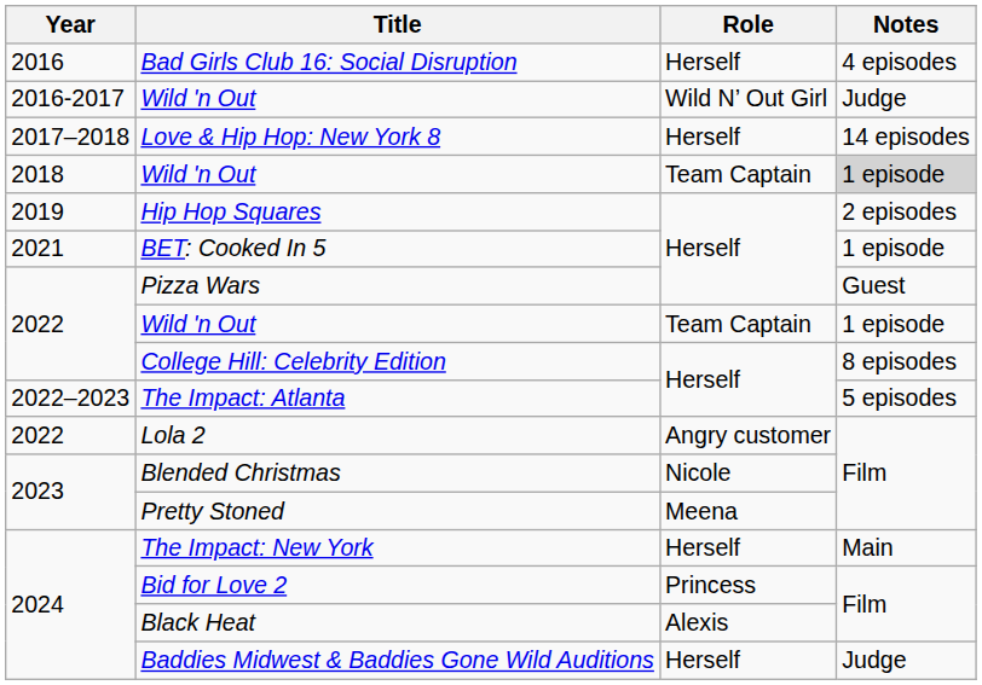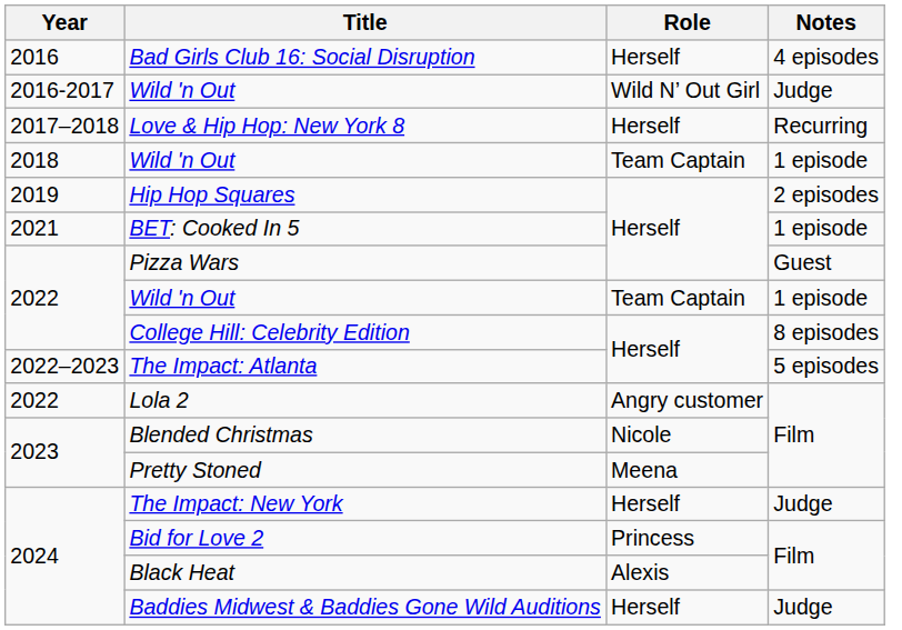Love & Hip Hop: New York 8 | Notes: 14 episodes -> Recurring
2018 / Wild 'n Out | Notes: lightgrey background -> no background
The Impact: New York | Notes: Main -> Judge
